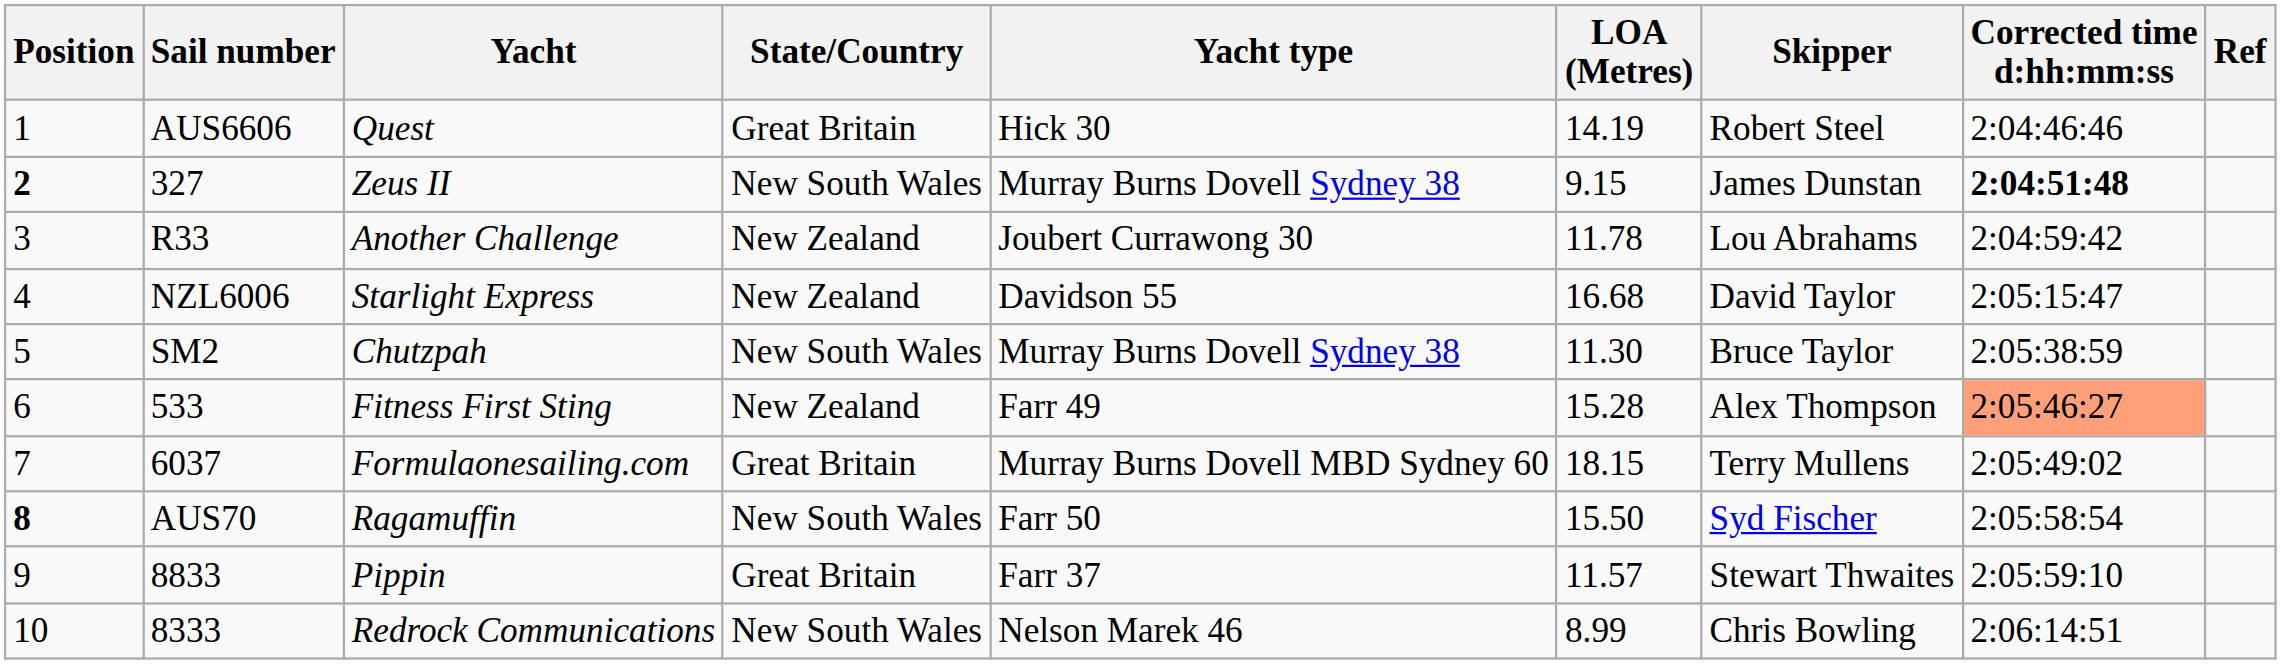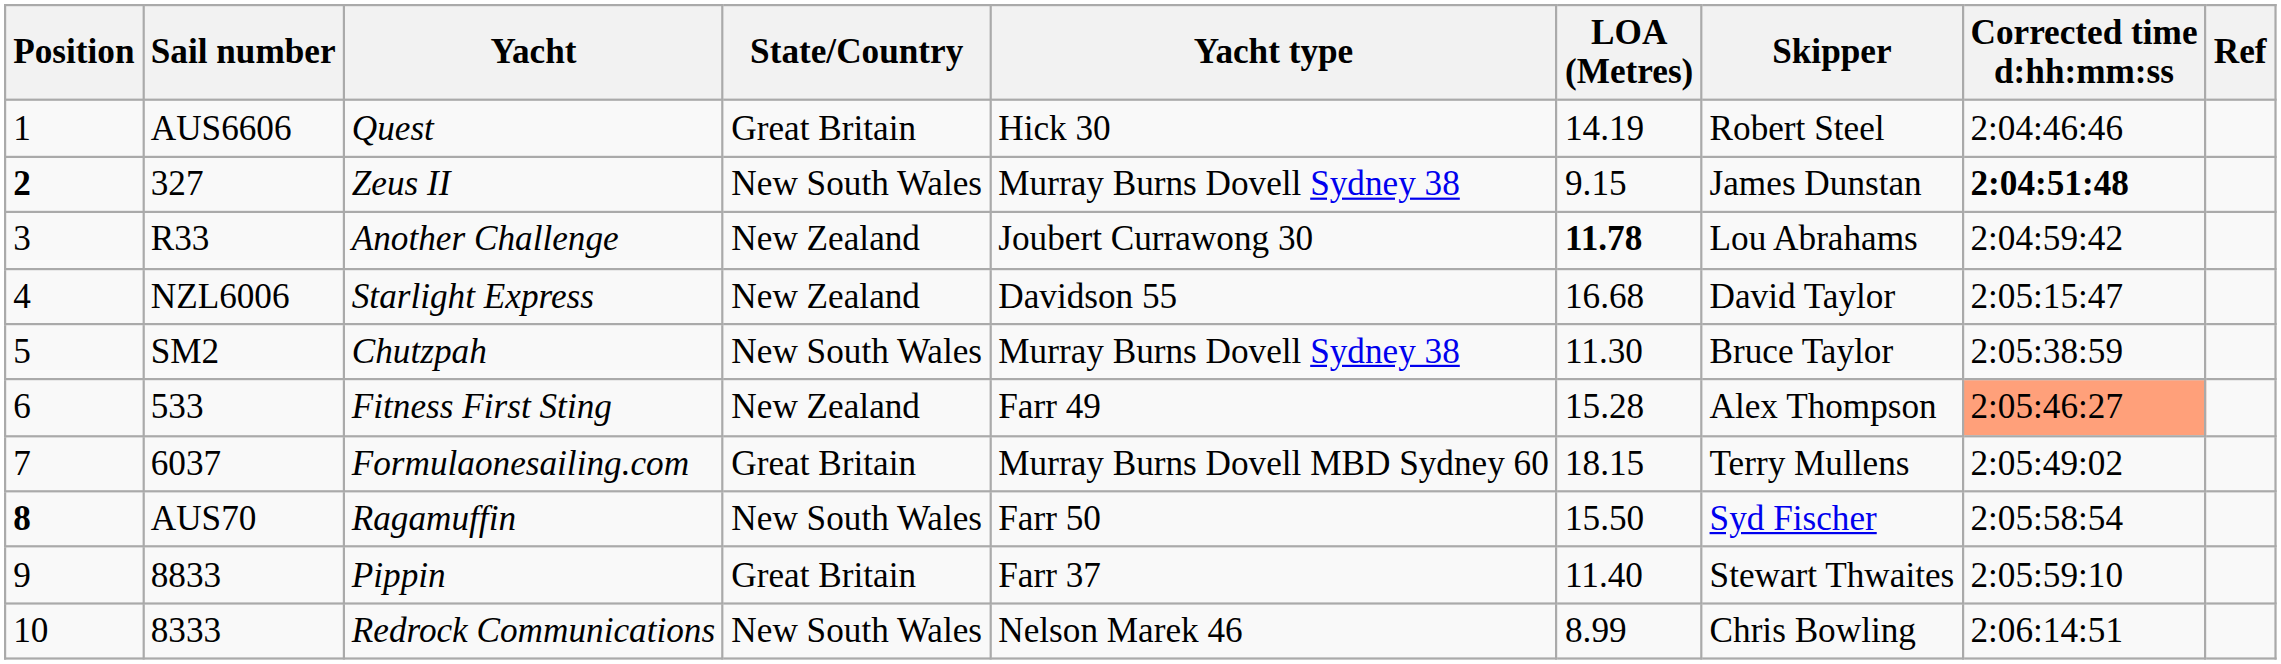Another Challenge | LOA (Metres): normal -> bold
Pippin | LOA (Metres): 11.57 -> 11.40
